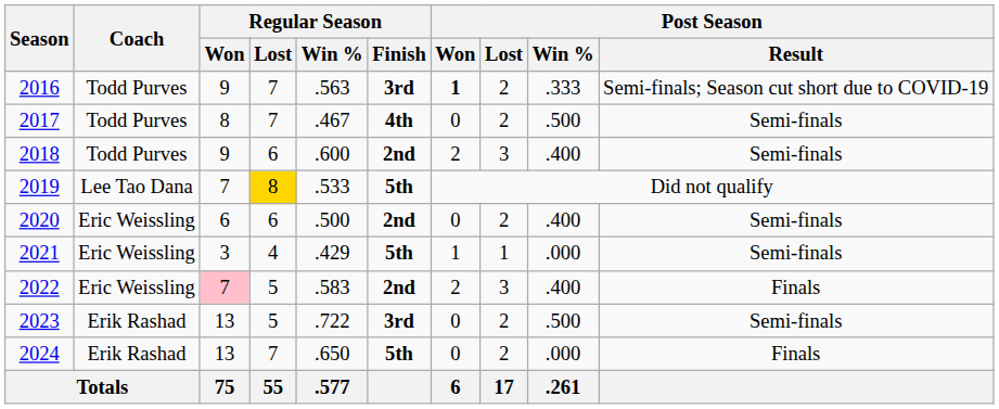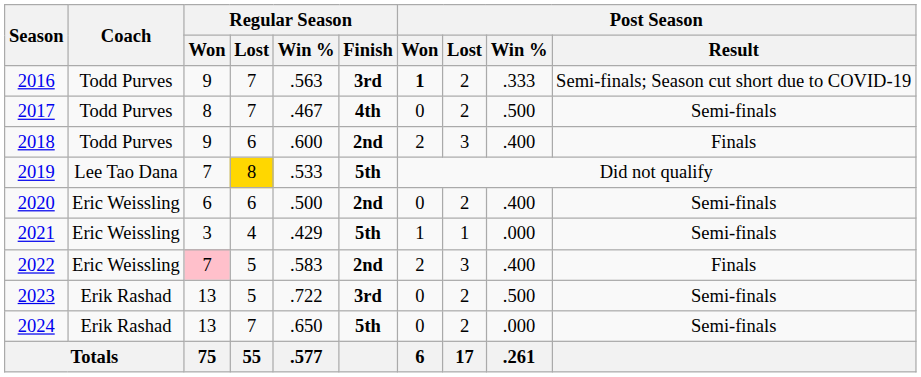2018 | Post Season / Result: Semi-finals -> Finals
2024 | Post Season / Result: Finals -> Semi-finals
